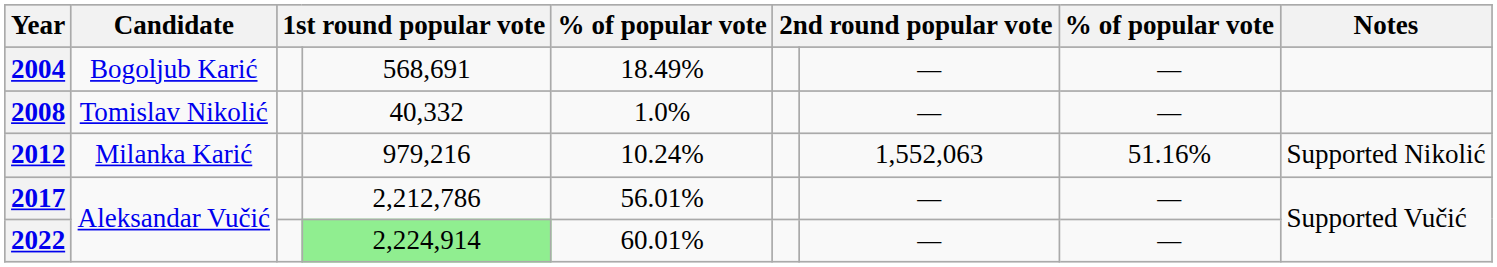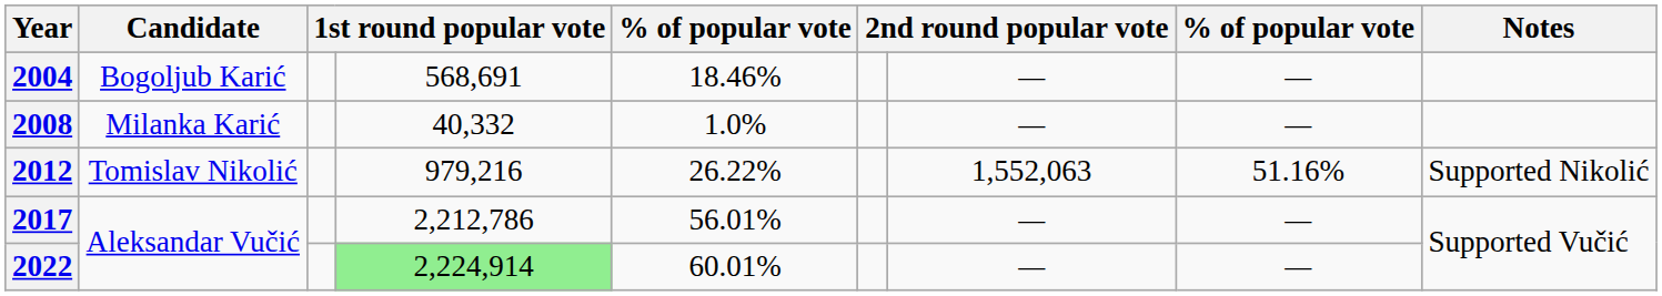2004 | column 5: 18.49% -> 18.46%
2008 | Candidate: Tomislav Nikolić -> Milanka Karić
2012 | Candidate: Milanka Karić -> Tomislav Nikolić
2012 | column 5: 10.24% -> 26.22%
